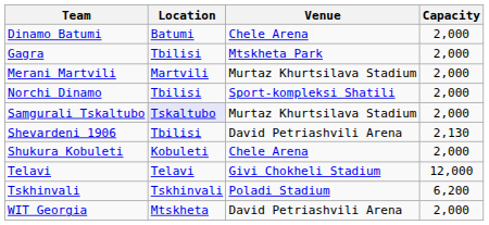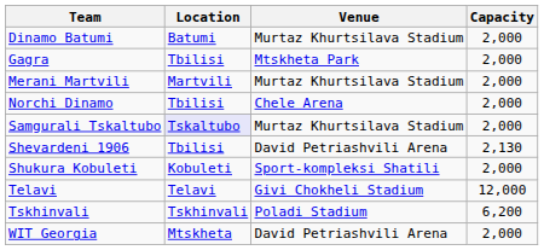Dinamo Batumi | Venue: Chele Arena -> Murtaz Khurtsilava Stadium
Norchi Dinamo | Venue: Sport-kompleksi Shatili -> Chele Arena
Shukura Kobuleti | Venue: Chele Arena -> Sport-kompleksi Shatili
